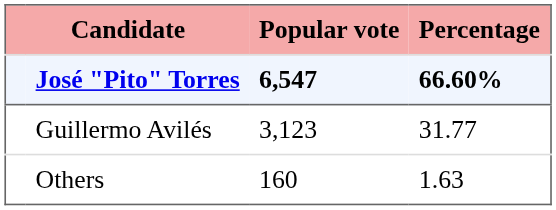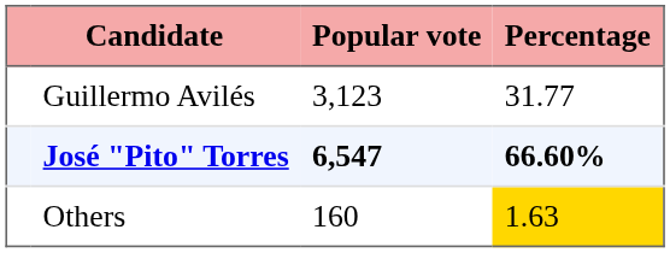rows swapped: José "Pito" Torres <-> Guillermo Avilés
Others | Percentage: no background -> gold background
